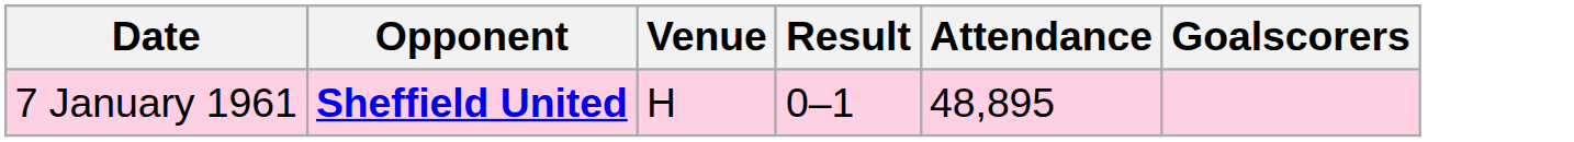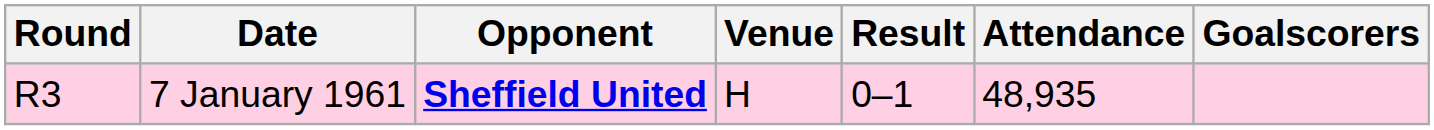+ column: Round | R3
7 January 1961 | Attendance: 48,895 -> 48,935
